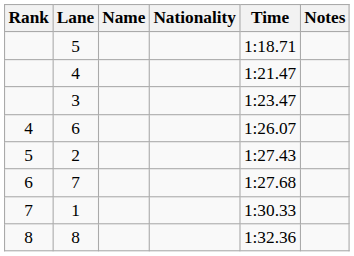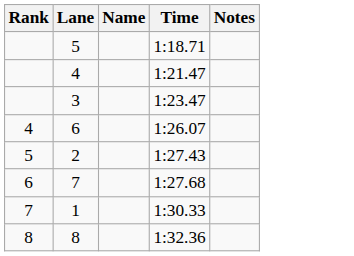- column: Nationality
